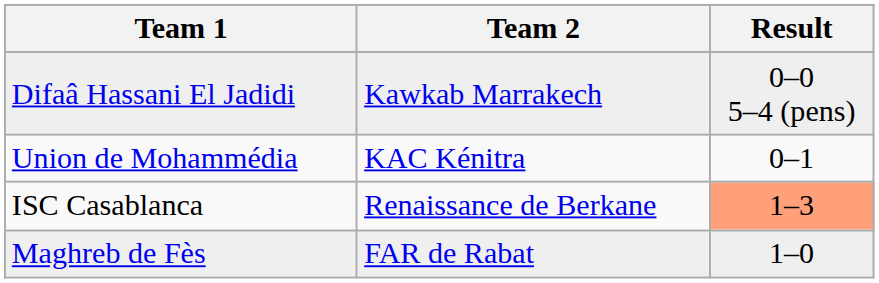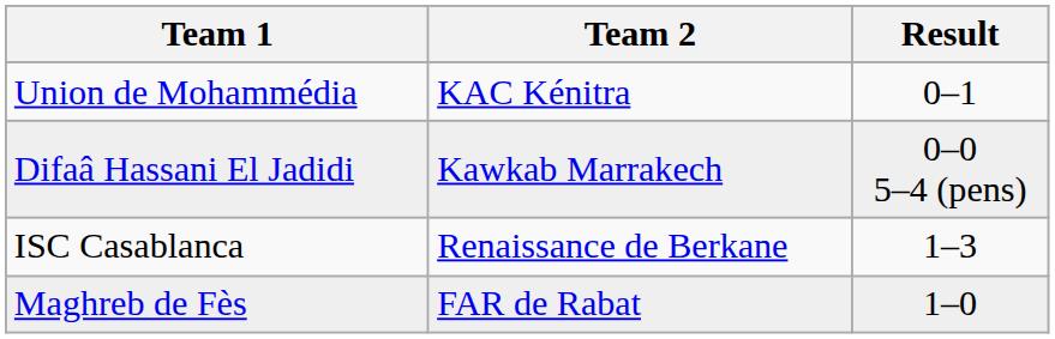rows swapped: Union de Mohammédia <-> Difaâ Hassani El Jadidi
ISC Casablanca | Result: lightsalmon background -> no background
